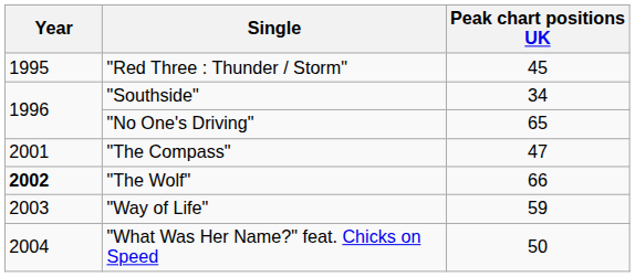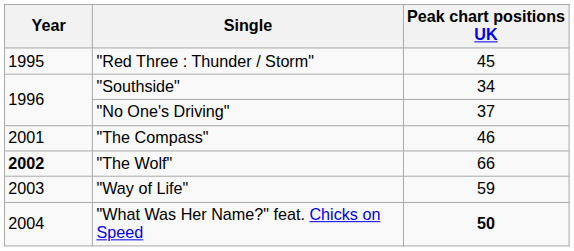"No One's Driving" | Peak chart positions UK: 65 -> 37
"The Compass" | Peak chart positions UK: 47 -> 46
"What Was Her Name?" feat. Chicks on Speed | Peak chart positions UK: normal -> bold
